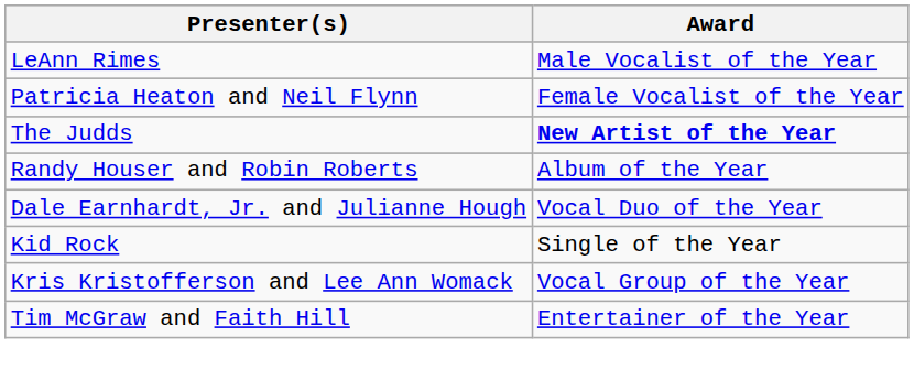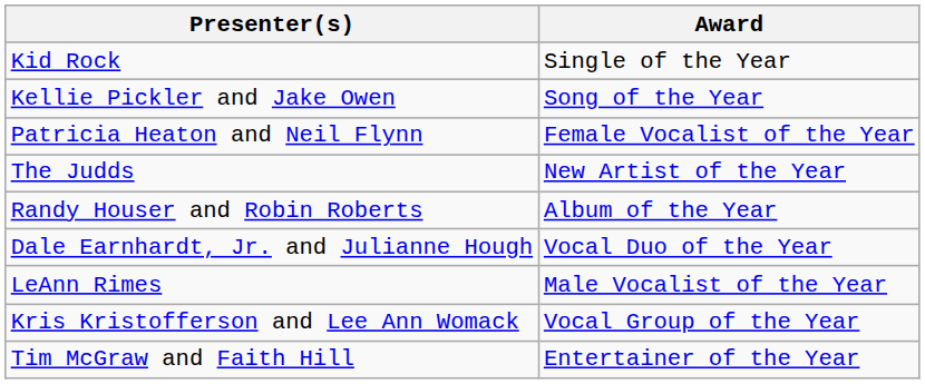rows swapped: Kid Rock <-> LeAnn Rimes
+ row: Kellie Pickler and Jake Owen | Song of the Year
The Judds | Award: bold -> normal
